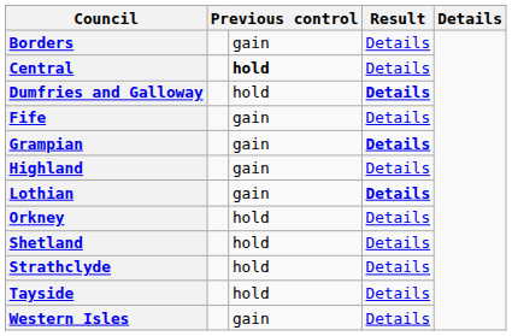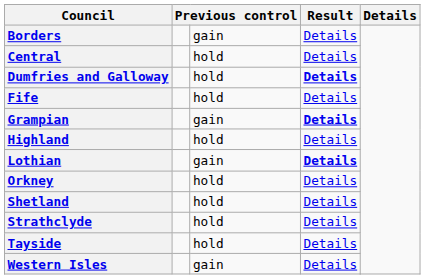Central | column 3: bold -> normal
Fife | column 3: gain -> hold
Highland | column 3: gain -> hold
